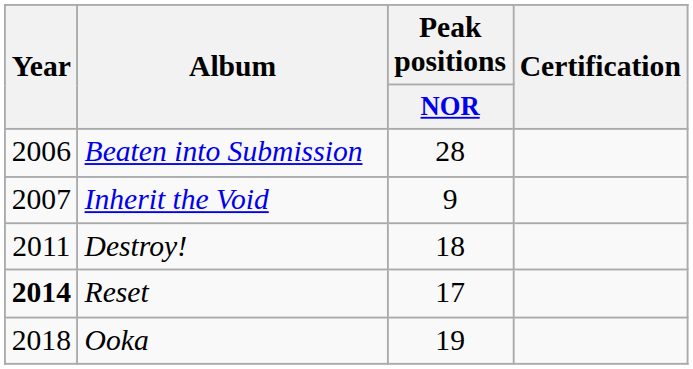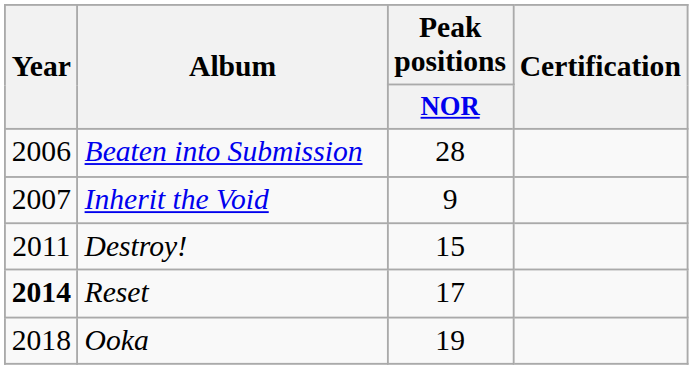Destroy! | Peak positions / NOR: 18 -> 15
